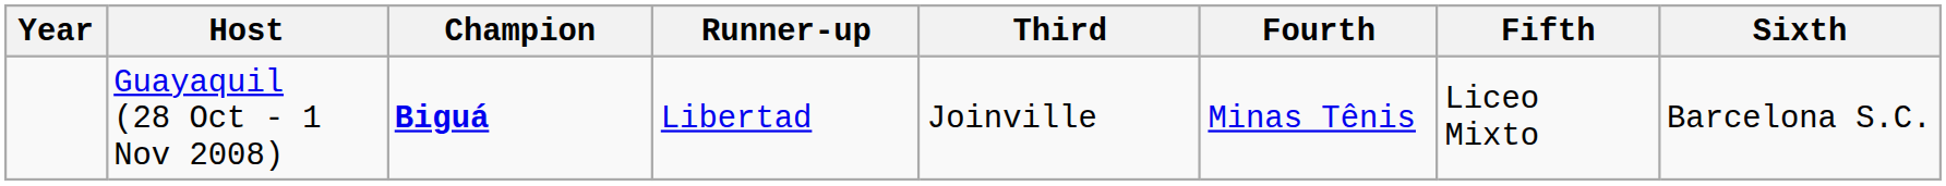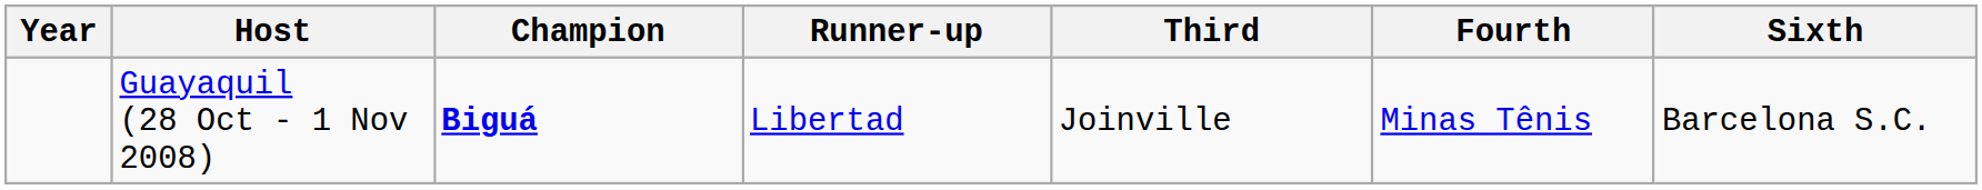- column: Fifth | Liceo Mixto
